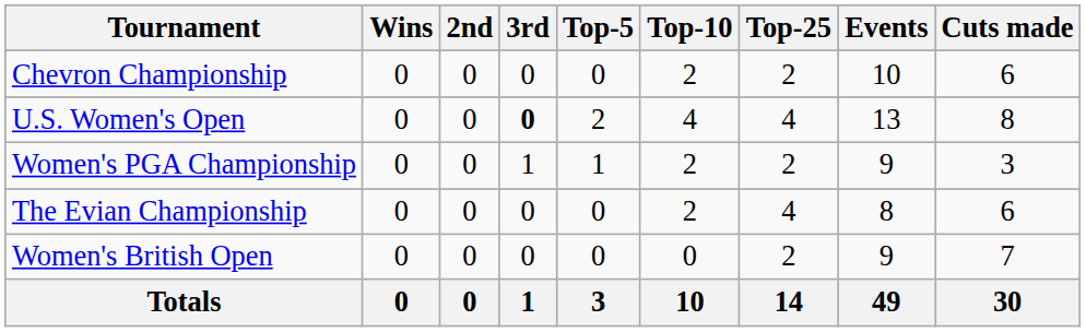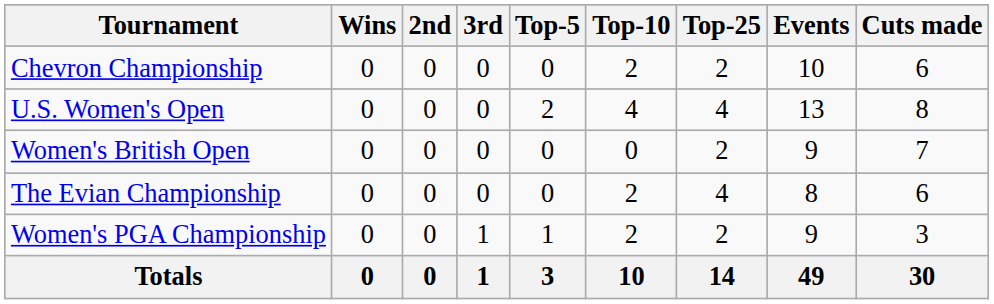U.S. Women's Open | 3rd: bold -> normal
rows swapped: Women's PGA Championship <-> Women's British Open
